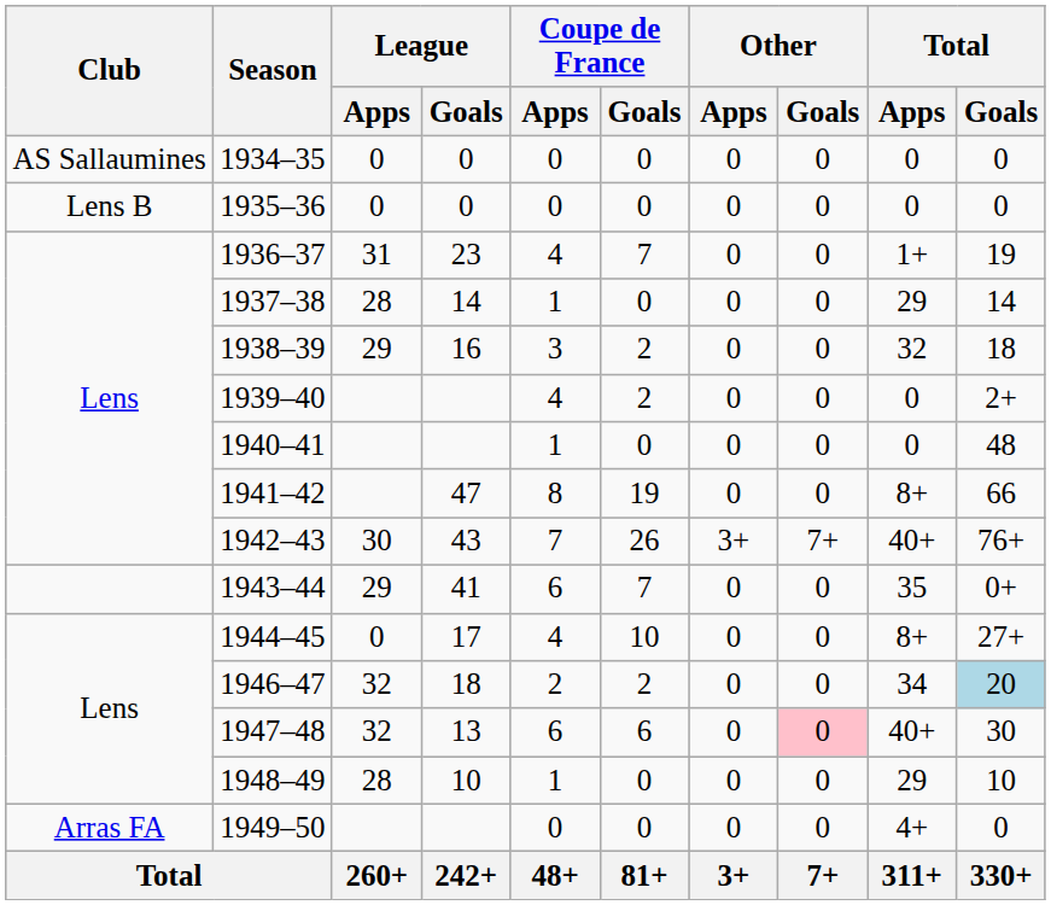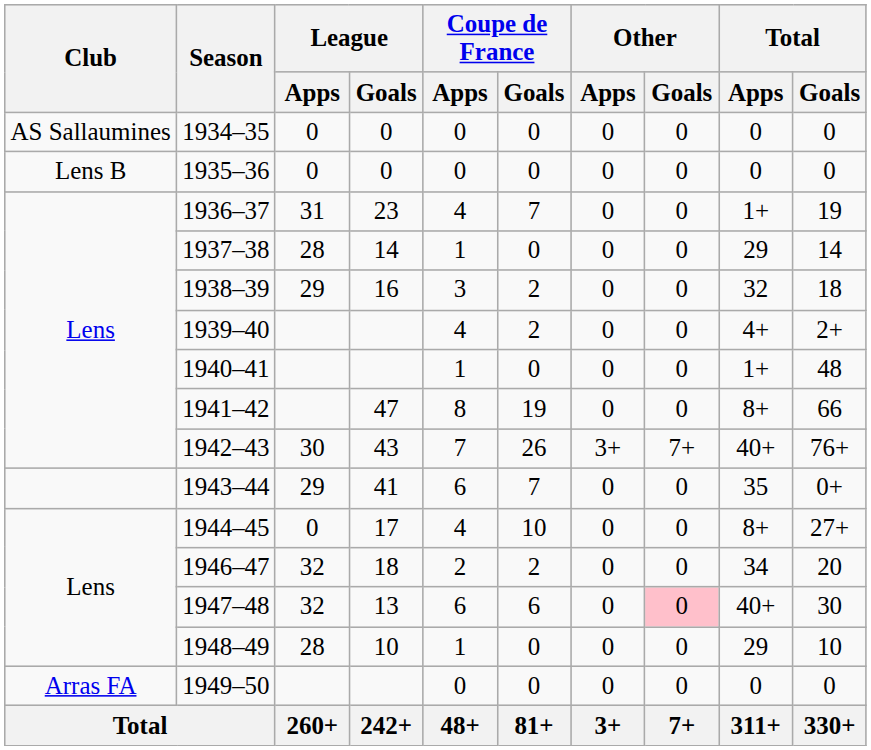1939–40 | Total / Apps: 0 -> 4+
1940–41 | Total / Apps: 0 -> 1+
1946–47 | Total / Goals: lightblue background -> no background
1949–50 | Total / Apps: 4+ -> 0
